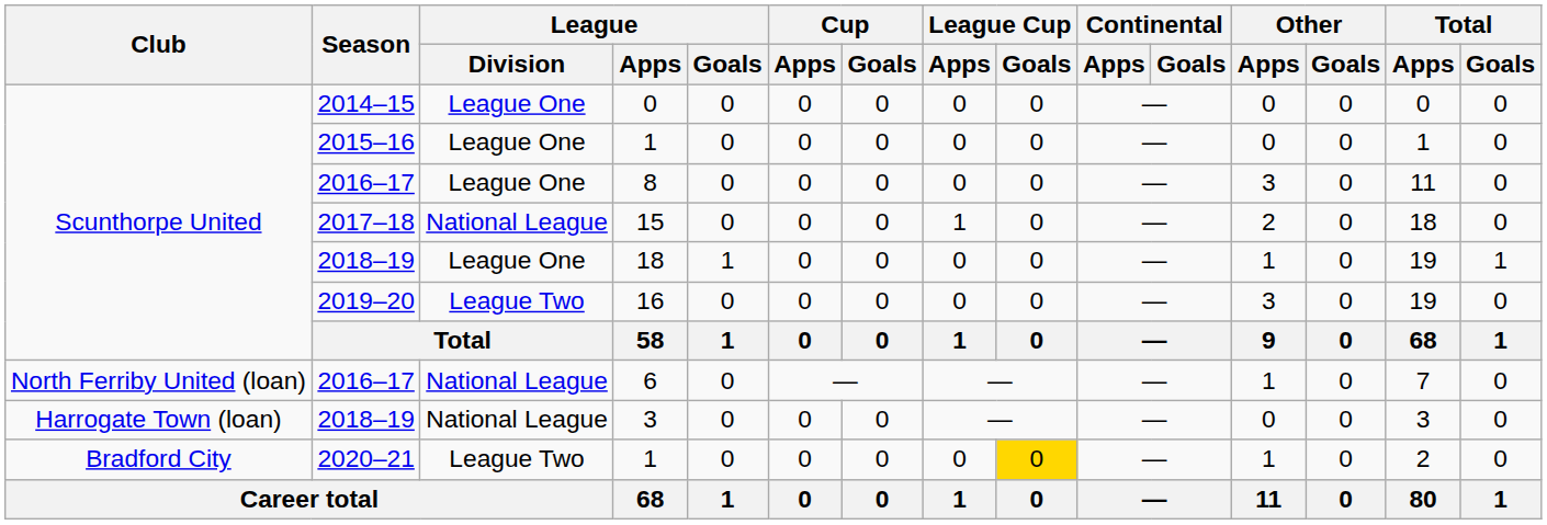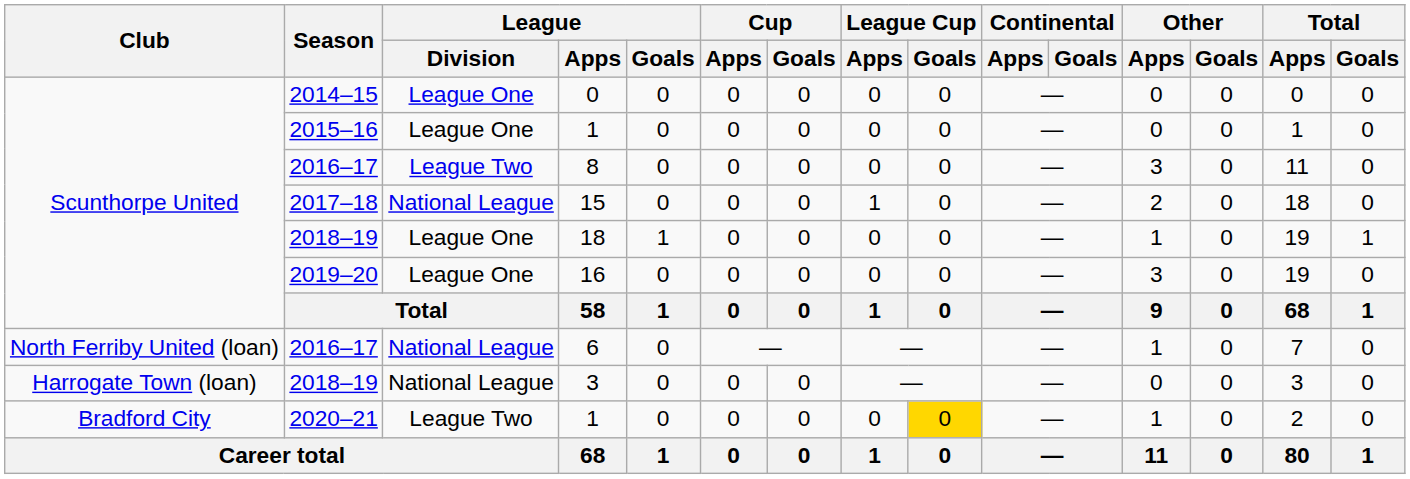8 | League / Division: League One -> League Two
16 | League / Division: League Two -> League One
